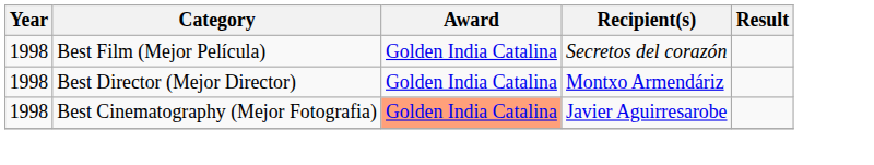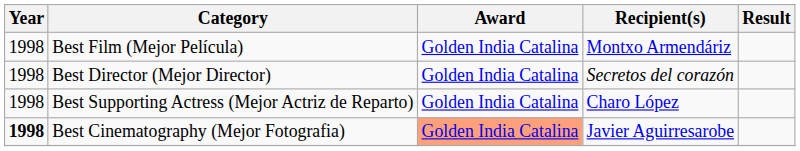Best Film (Mejor Película) | Recipient(s): Secretos del corazón -> Montxo Armendáriz
Best Director (Mejor Director) | Recipient(s): Montxo Armendáriz -> Secretos del corazón
+ row: 1998 | Best Supporting Actress (Mejor Actriz de Reparto) | Golden India Catalina | Charo López
Best Cinematography (Mejor Fotografia) | Year: normal -> bold
